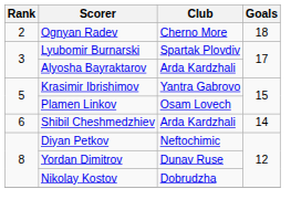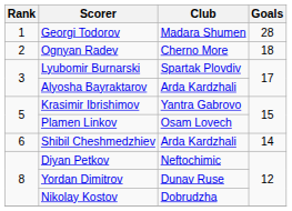+ row: 1 | Georgi Todorov | Madara Shumen | 28
